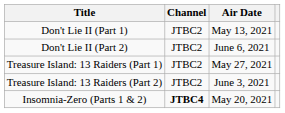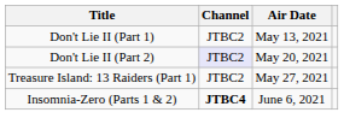Don't Lie II (Part 2) | Channel: no background -> lavender background
Don't Lie II (Part 2) | Air Date: June 6, 2021 -> May 20, 2021
- row: Treasure Island: 13 Raiders (Part 2) | JTBC2 | June 3, 2021
Insomnia-Zero (Parts 1 & 2) | Air Date: May 20, 2021 -> June 6, 2021
